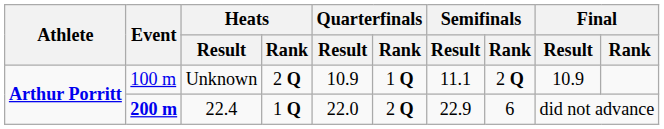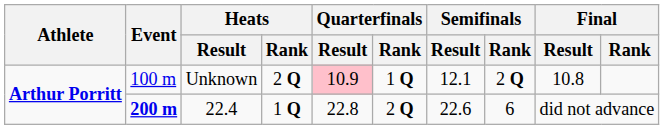Unknown | Quarterfinals / Result: no background -> pink background
Unknown | Semifinals / Result: 11.1 -> 12.1
Unknown | Final / Result: 10.9 -> 10.8
22.4 | Quarterfinals / Result: 22.0 -> 22.8
22.4 | Semifinals / Result: 22.9 -> 22.6
